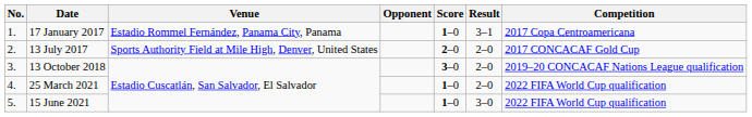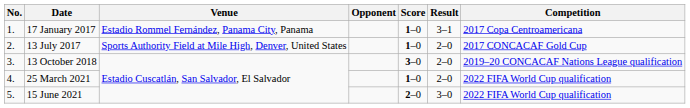13 July 2017 | Score: 2–0 -> 1–0
15 June 2021 | Score: 1–0 -> 2–0
